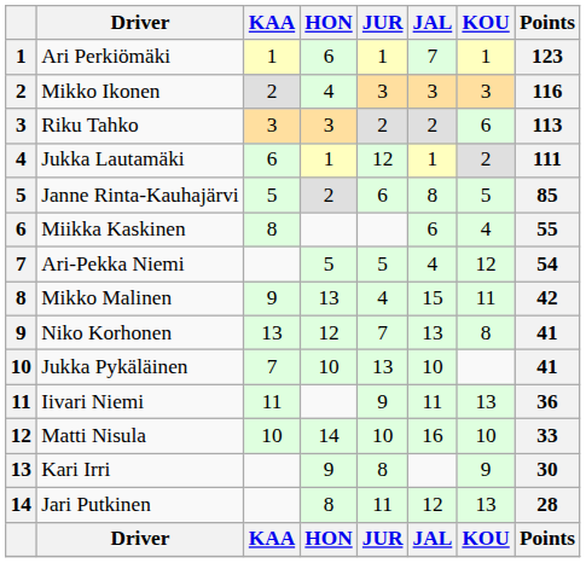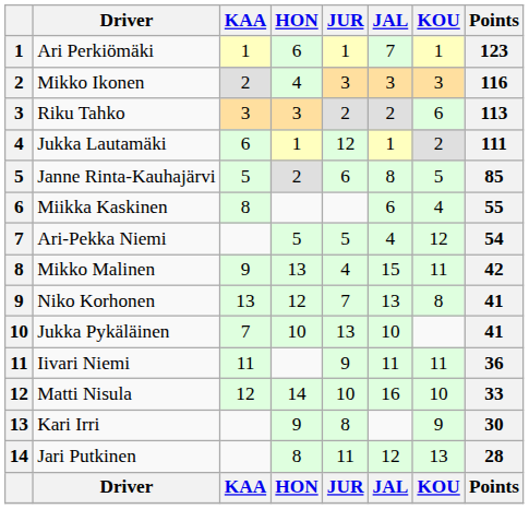Iivari Niemi | KOU: 13 -> 11
Matti Nisula | KAA: 10 -> 12
